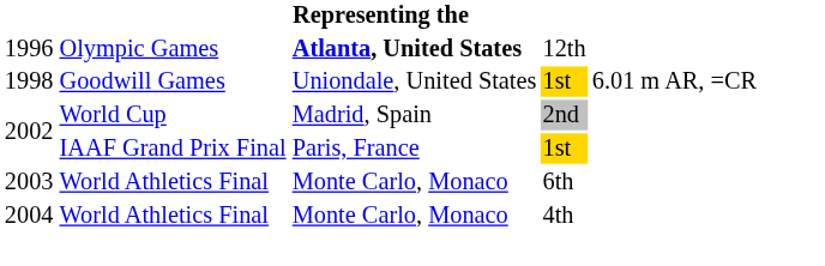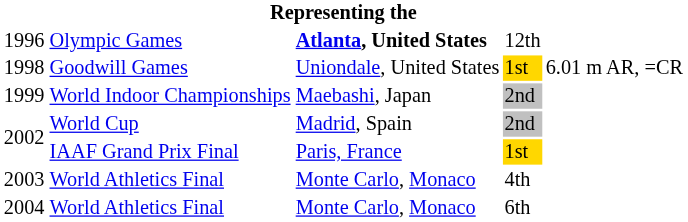+ row: 1999 | World Indoor Championships | Maebashi, Japan | 2nd
2003 | column 4: 6th -> 4th
2004 | column 4: 4th -> 6th
